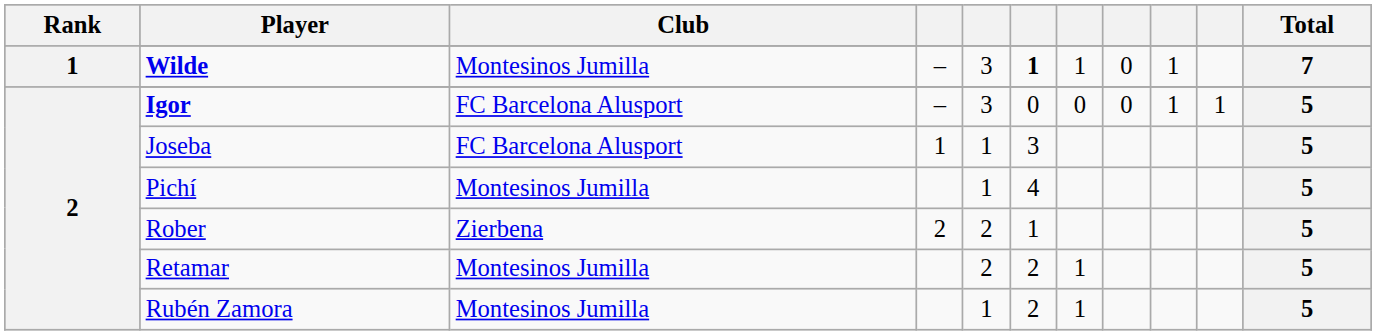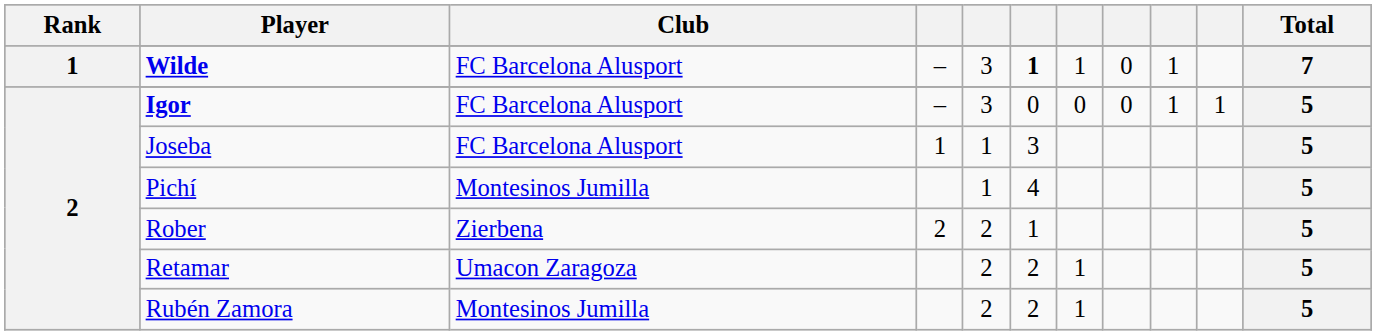Wilde | Club: Montesinos Jumilla -> FC Barcelona Alusport
Retamar | Club: Montesinos Jumilla -> Umacon Zaragoza
Rubén Zamora | column 5: 1 -> 2
